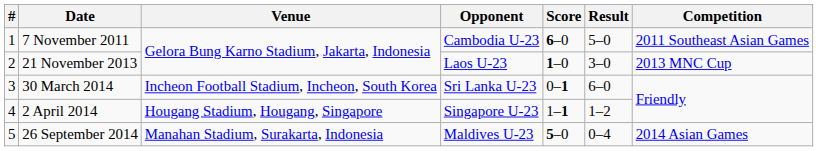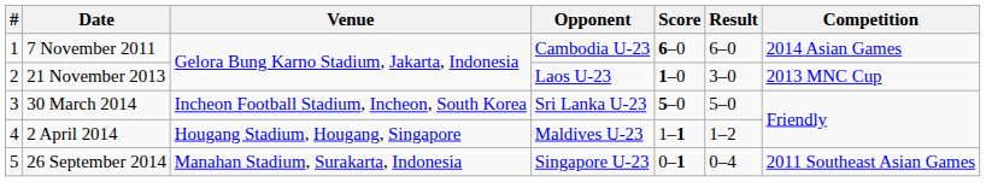7 November 2011 | Result: 5–0 -> 6–0
7 November 2011 | Competition: 2011 Southeast Asian Games -> 2014 Asian Games
30 March 2014 | Score: 0–1 -> 5–0
30 March 2014 | Result: 6–0 -> 5–0
2 April 2014 | Opponent: Singapore U-23 -> Maldives U-23
26 September 2014 | Opponent: Maldives U-23 -> Singapore U-23
26 September 2014 | Score: 5–0 -> 0–1
26 September 2014 | Competition: 2014 Asian Games -> 2011 Southeast Asian Games
